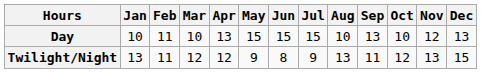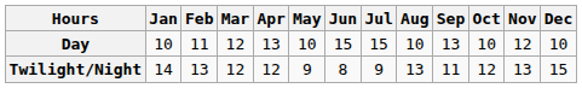Day | Mar: 10 -> 12
Day | May: 15 -> 10
Day | Dec: 13 -> 10
Twilight/Night | Jan: 13 -> 14
Twilight/Night | Feb: 11 -> 13
